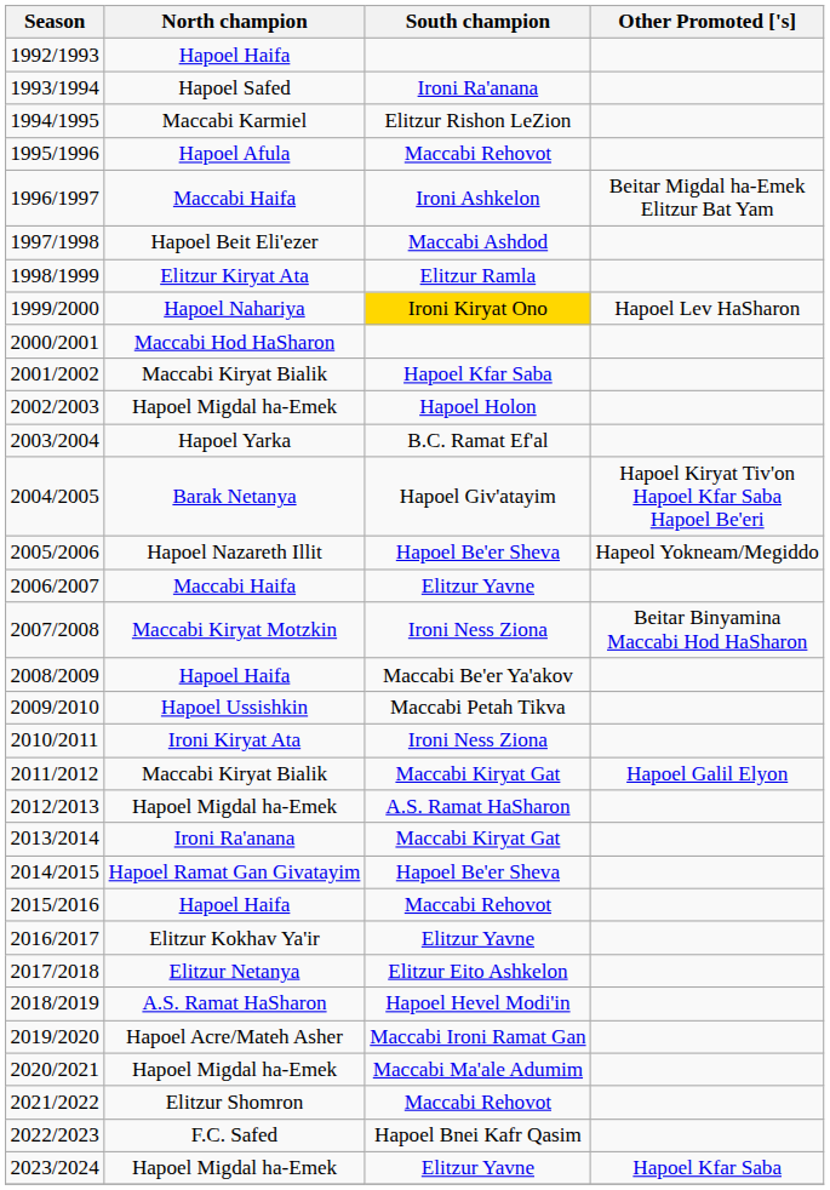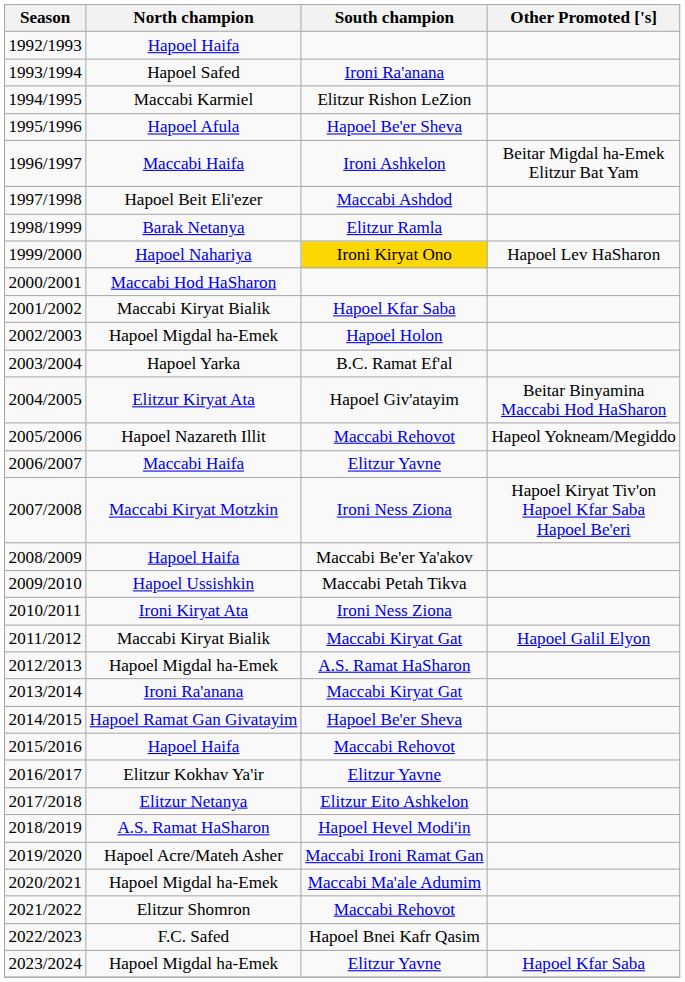1995/1996 | South champion: Maccabi Rehovot -> Hapoel Be'er Sheva
1998/1999 | North champion: Elitzur Kiryat Ata -> Barak Netanya
2004/2005 | North champion: Barak Netanya -> Elitzur Kiryat Ata
2004/2005 | Other Promoted ['s]: Hapoel Kiryat Tiv'on Hapoel Kfar Saba Hapoel Be'eri -> Beitar Binyamina Maccabi Hod HaSharon
2005/2006 | South champion: Hapoel Be'er Sheva -> Maccabi Rehovot
2007/2008 | Other Promoted ['s]: Beitar Binyamina Maccabi Hod HaSharon -> Hapoel Kiryat Tiv'on Hapoel Kfar Saba Hapoel Be'eri
